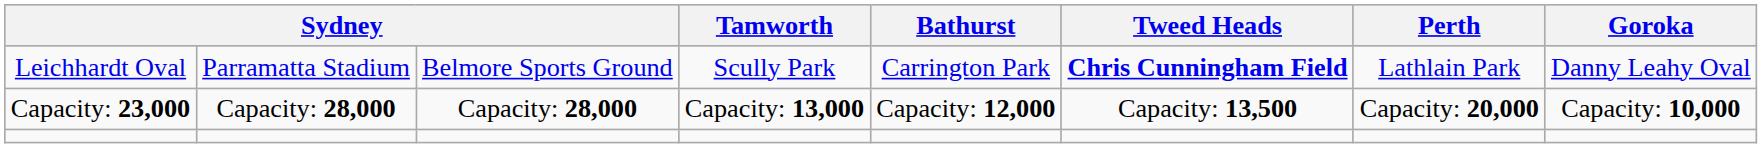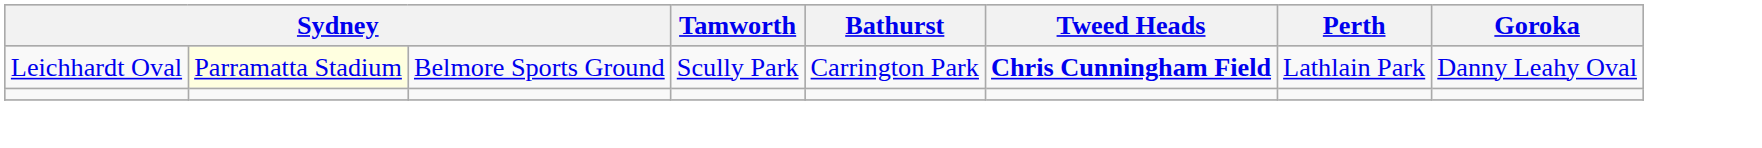Leichhardt Oval | column 2: no background -> lightyellow background
- row: Capacity: 23,000 | Capacity: 28,000 | Capacity: 28,000 | Capacity: 13,000 | Capacity: 12,000 | Capacity: 13,500 | Capacity: 20,000 | Capacity: 10,000
